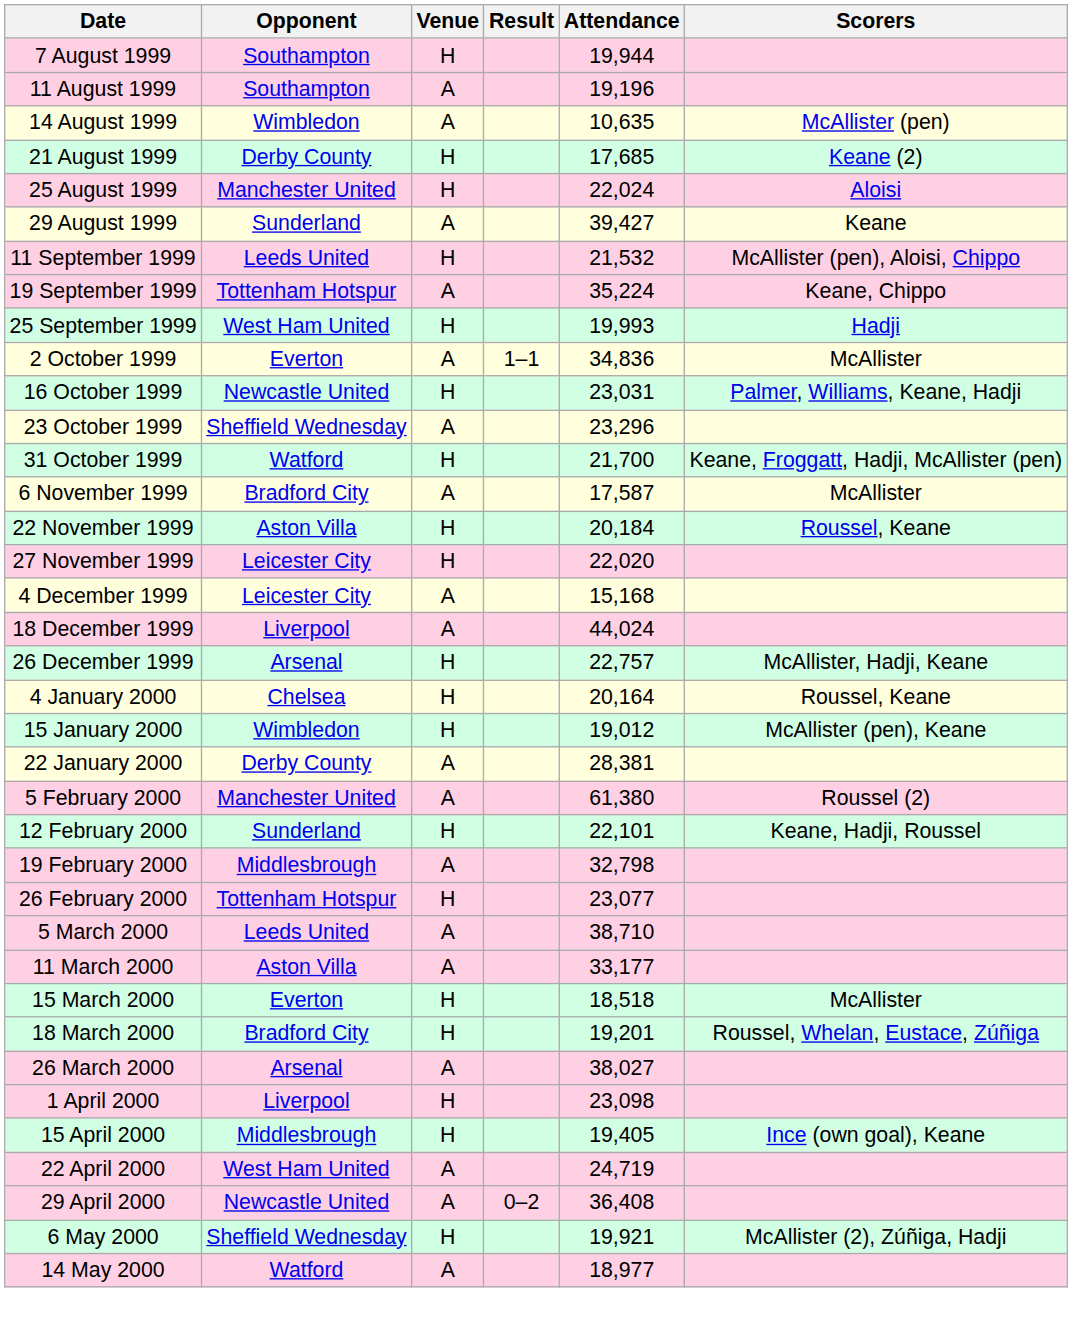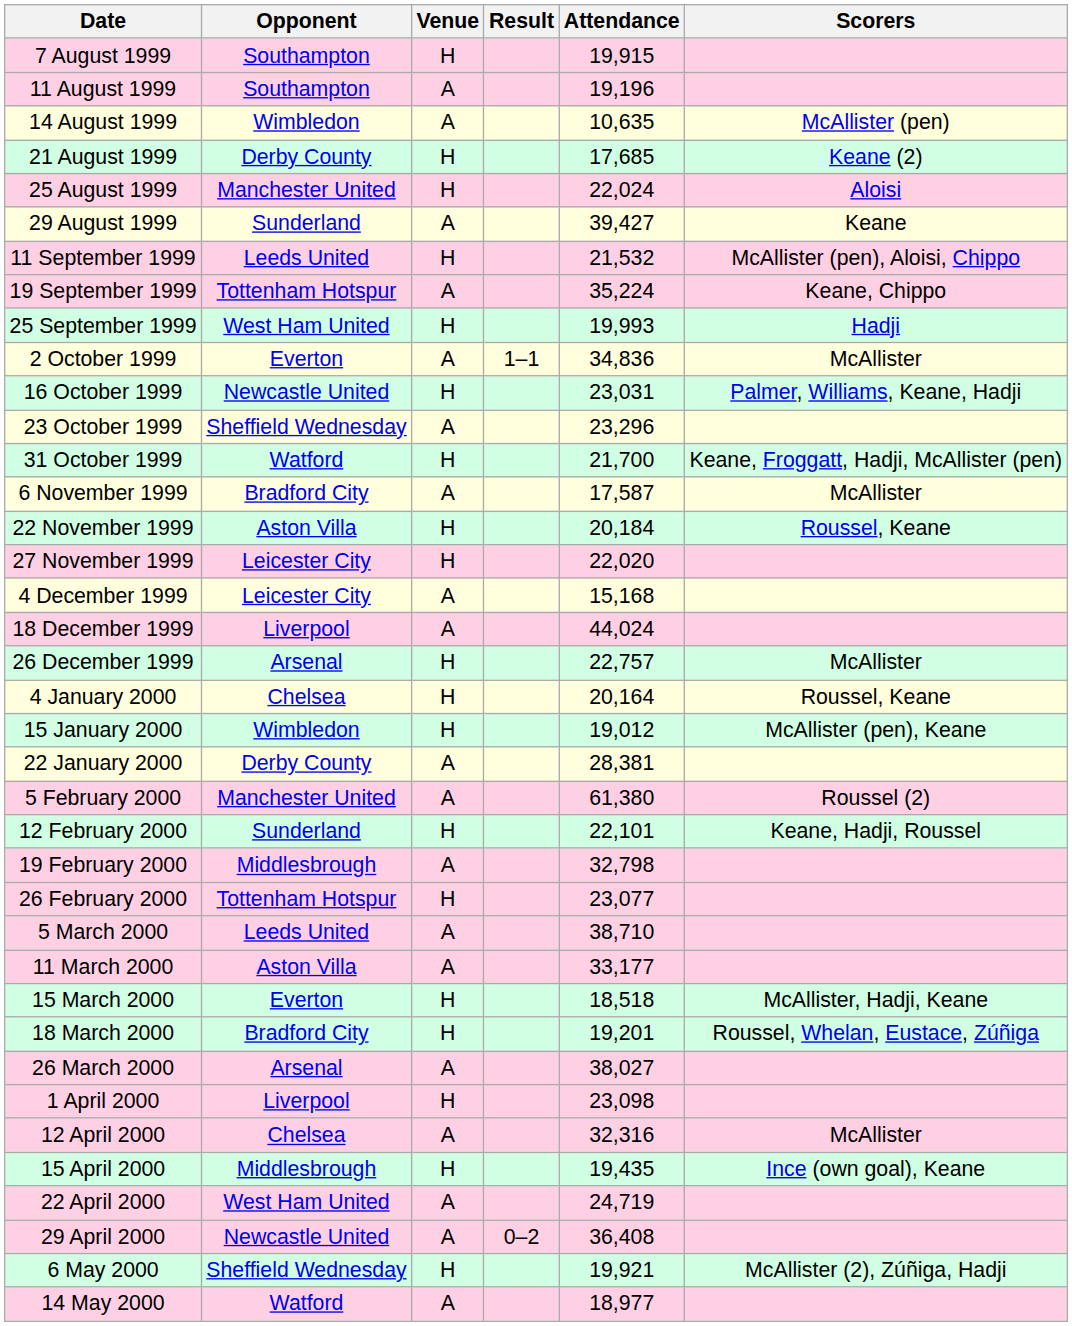7 August 1999 | Attendance: 19,944 -> 19,915
26 December 1999 | Scorers: McAllister, Hadji, Keane -> McAllister
15 March 2000 | Scorers: McAllister -> McAllister, Hadji, Keane
+ row: 12 April 2000 | Chelsea | A | 32,316 | McAllister
15 April 2000 | Attendance: 19,405 -> 19,435
